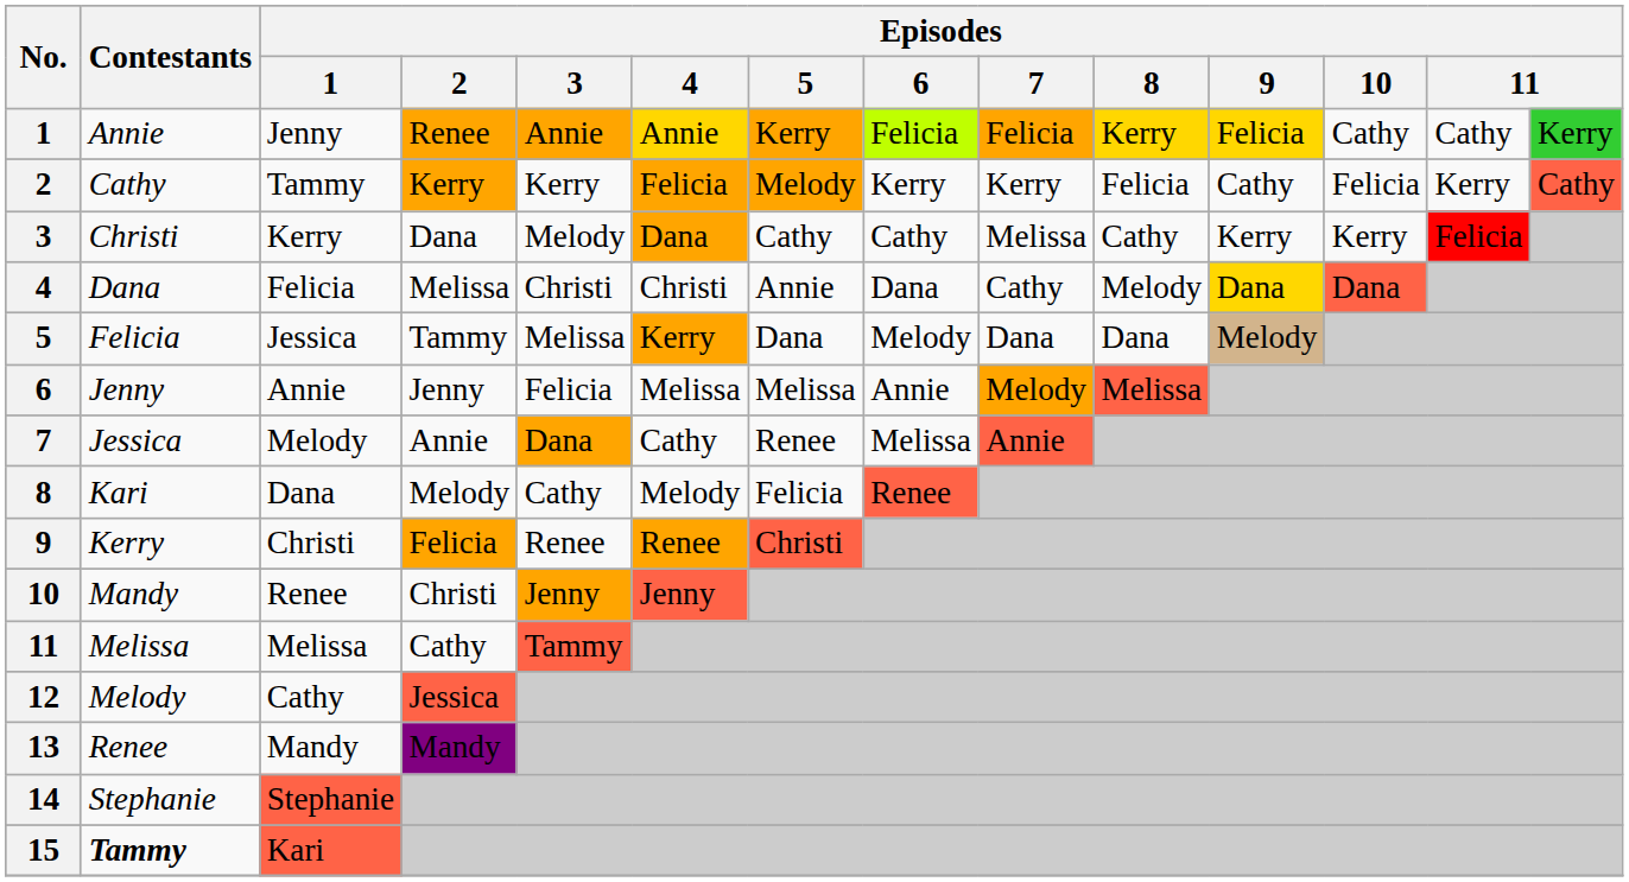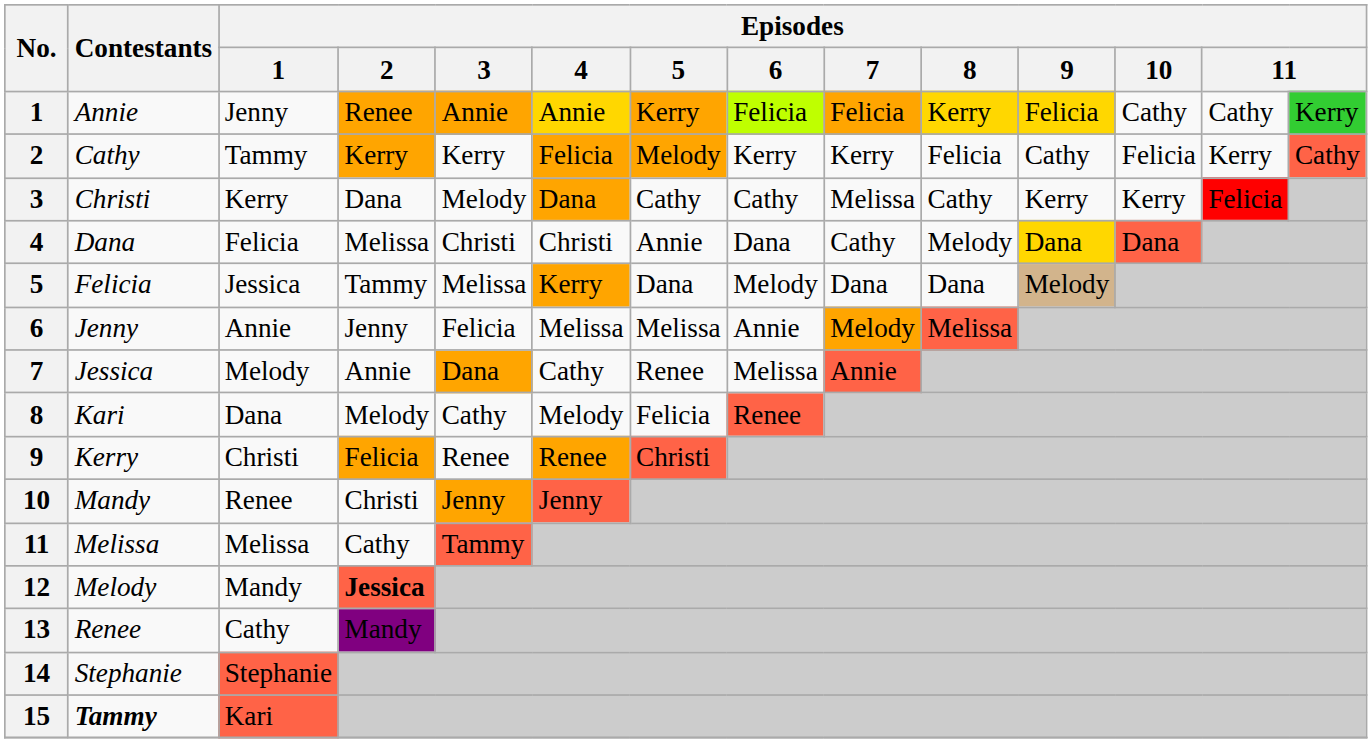12 | Episodes / 1: Cathy -> Mandy
12 | Episodes / 2: normal -> bold
13 | Episodes / 1: Mandy -> Cathy
